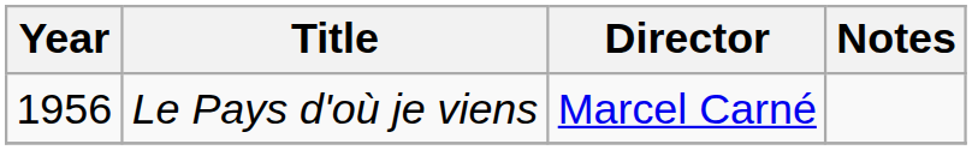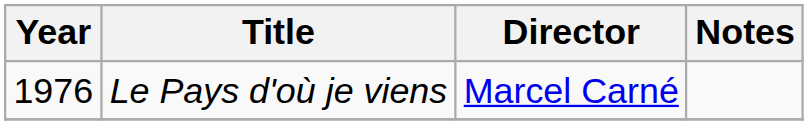Le Pays d'où je viens | Year: 1956 -> 1976
